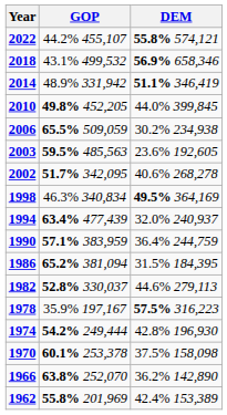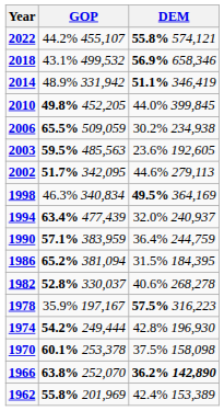2002 | DEM: 40.6% 268,278 -> 44.6% 279,113
1982 | DEM: 44.6% 279,113 -> 40.6% 268,278
1966 | DEM: normal -> bold
